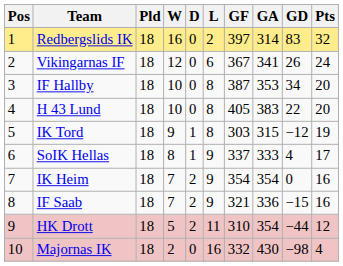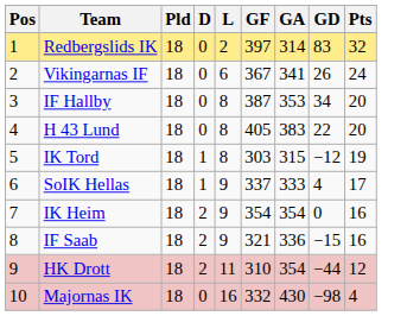- column: W | 16 | 12 | 10 | 10 | 9 | 8 | 7 | 7 | 5 | 2
